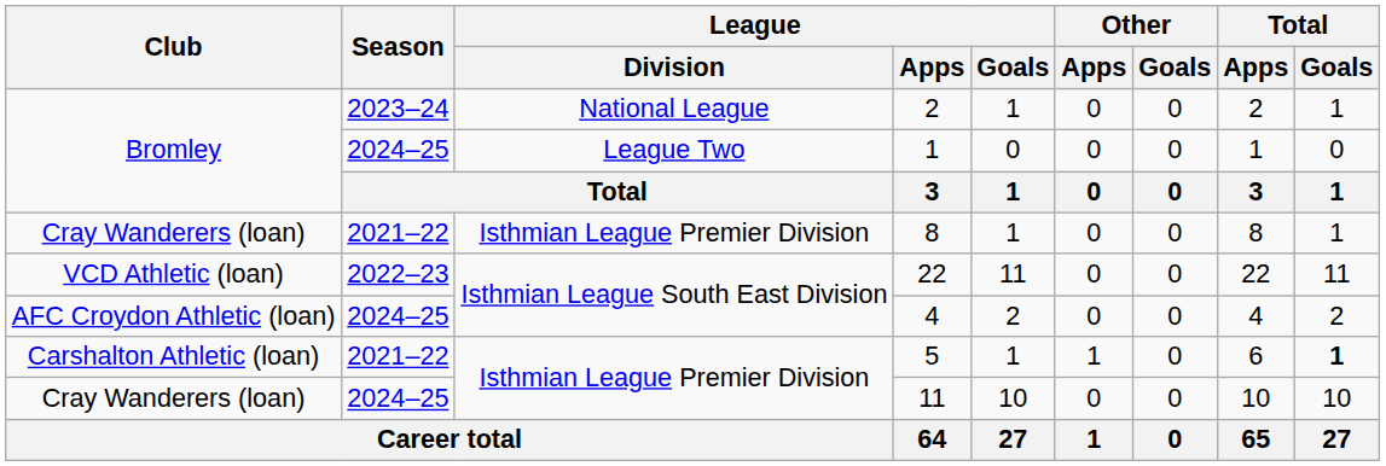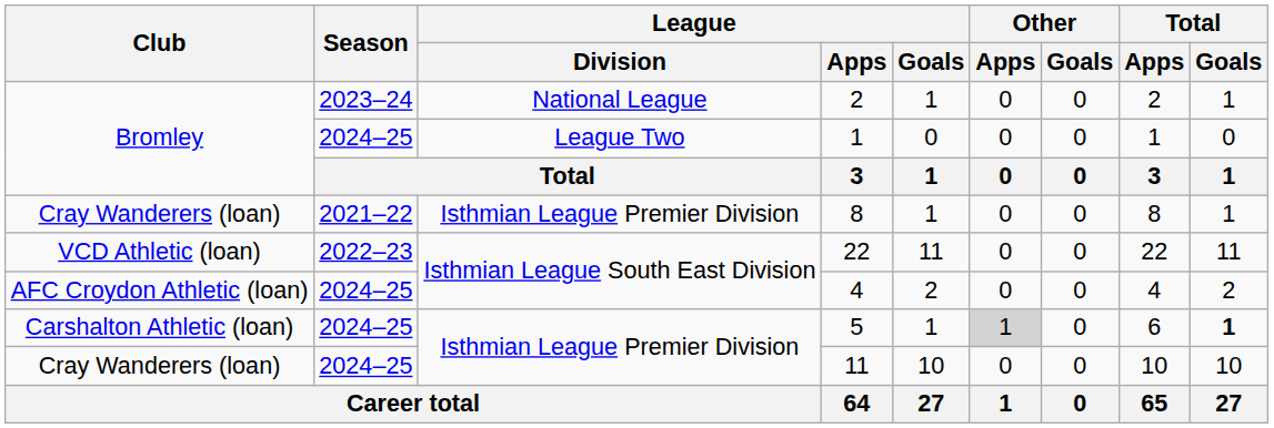5 | Season: 2021–22 -> 2024–25
5 | Other / Apps: no background -> lightgrey background
